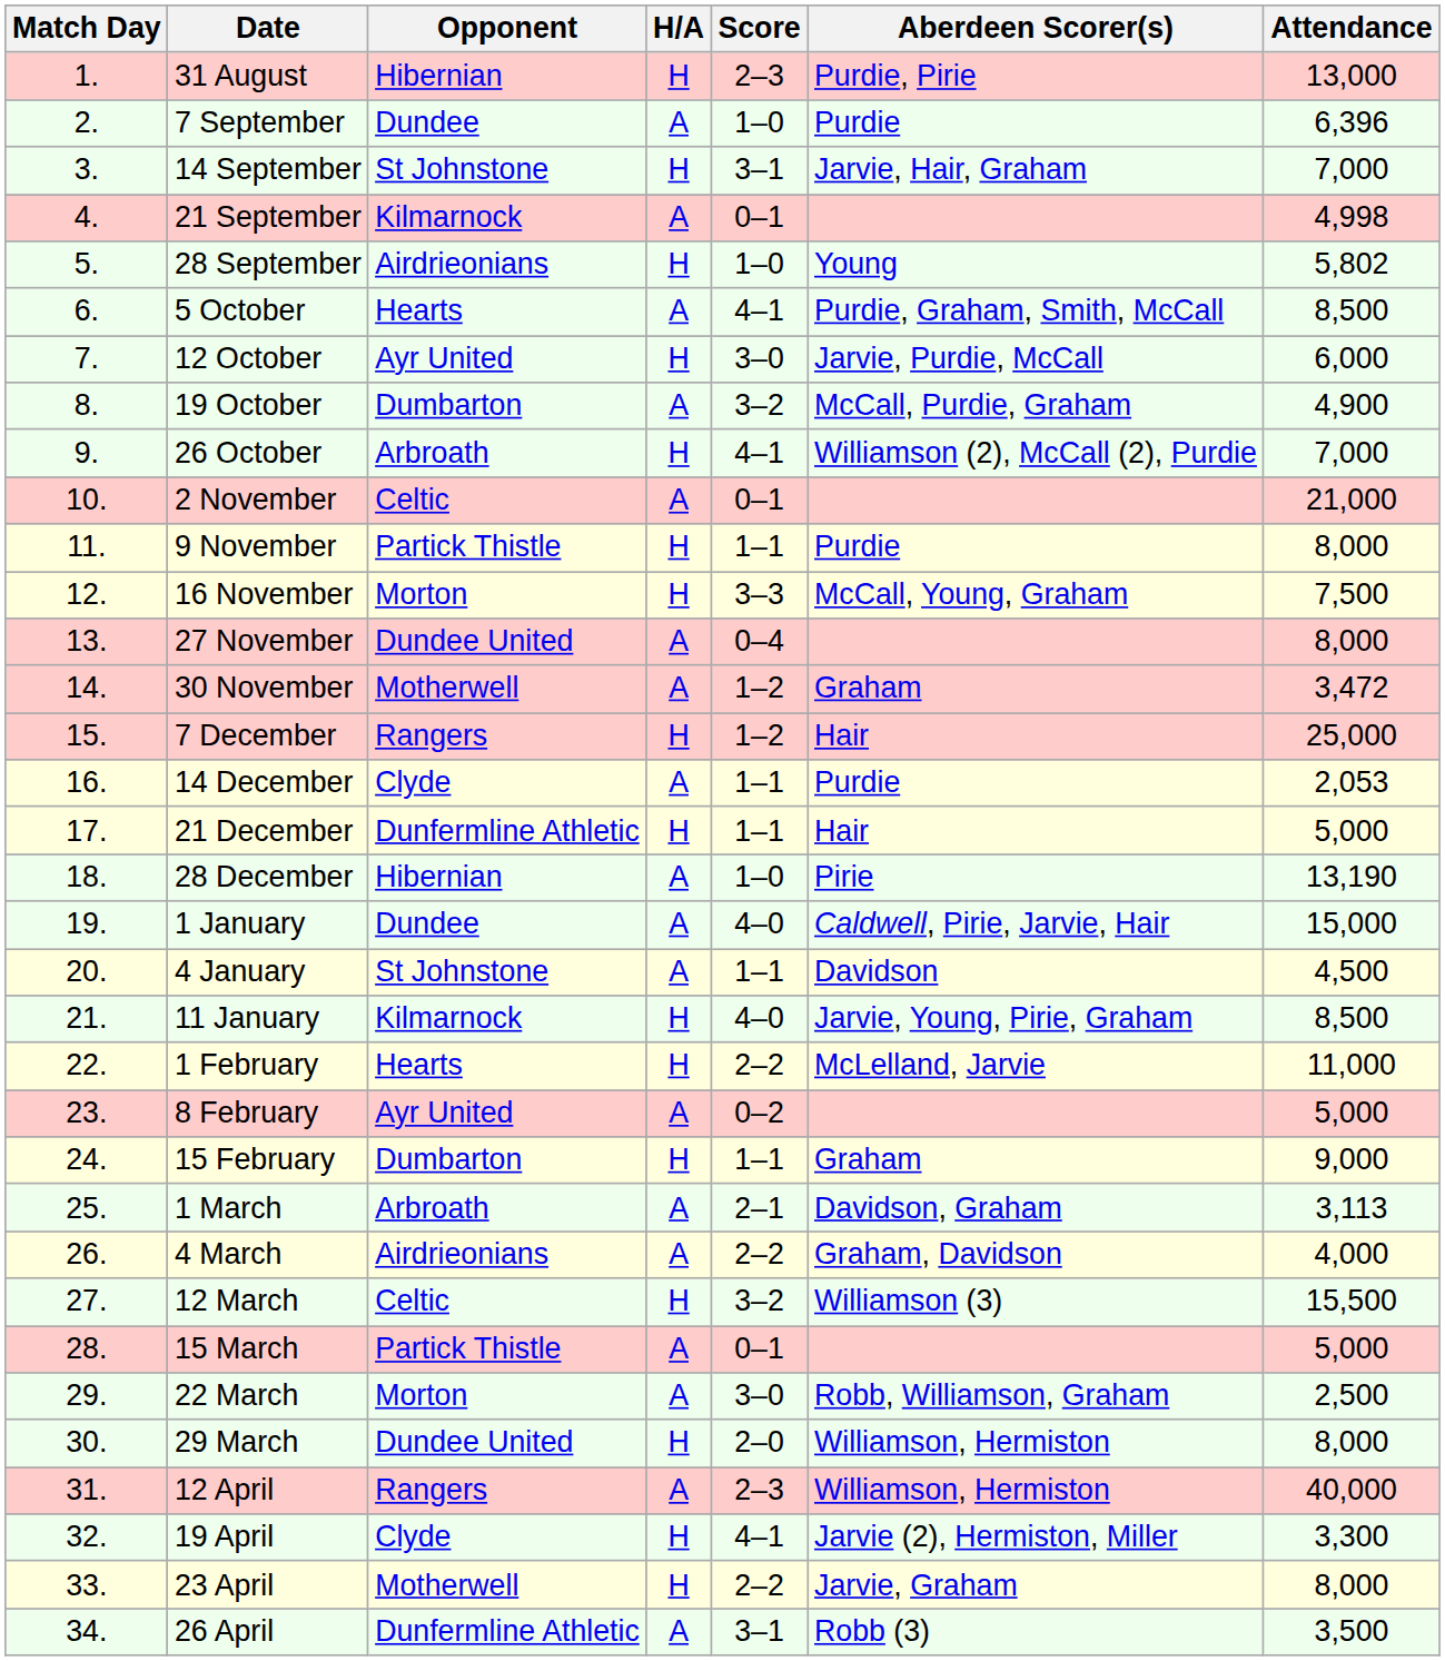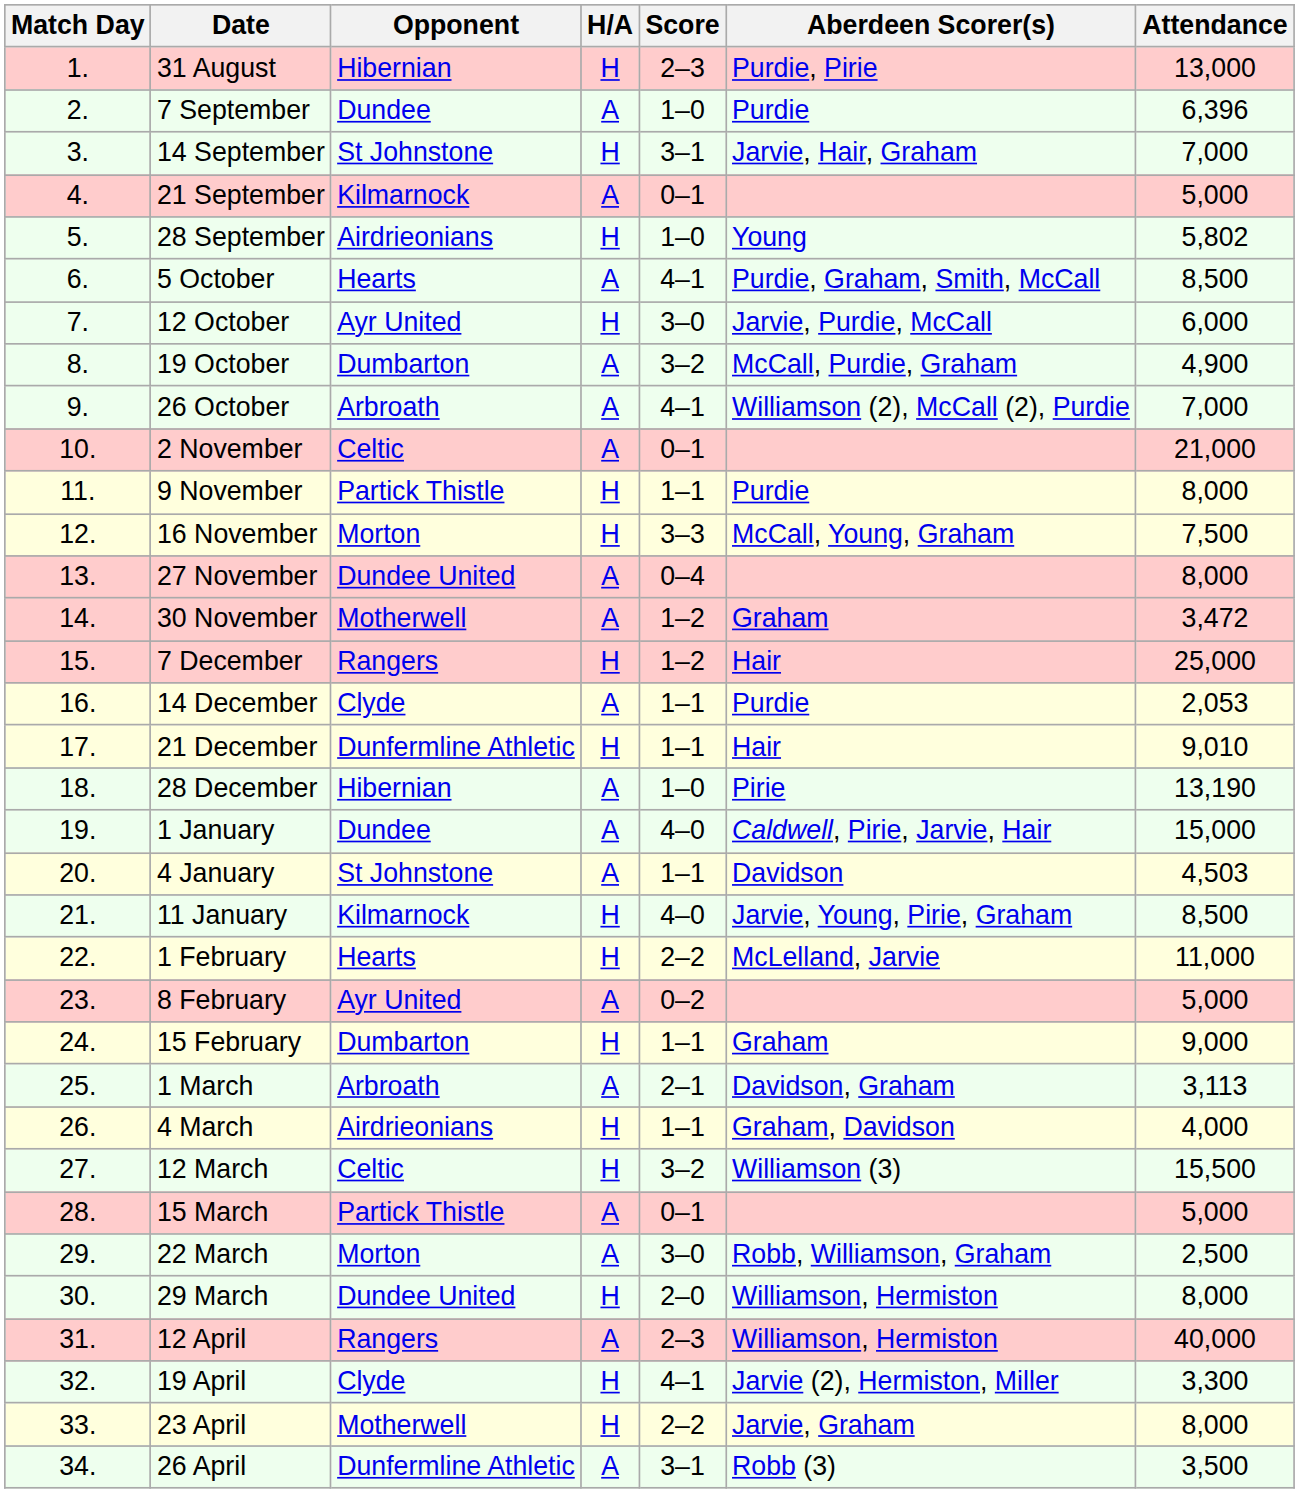21 September | Attendance: 4,998 -> 5,000
26 October | H/A: H -> A
21 December | Attendance: 5,000 -> 9,010
4 January | Attendance: 4,500 -> 4,503
4 March | H/A: A -> H
4 March | Score: 2–2 -> 1–1
